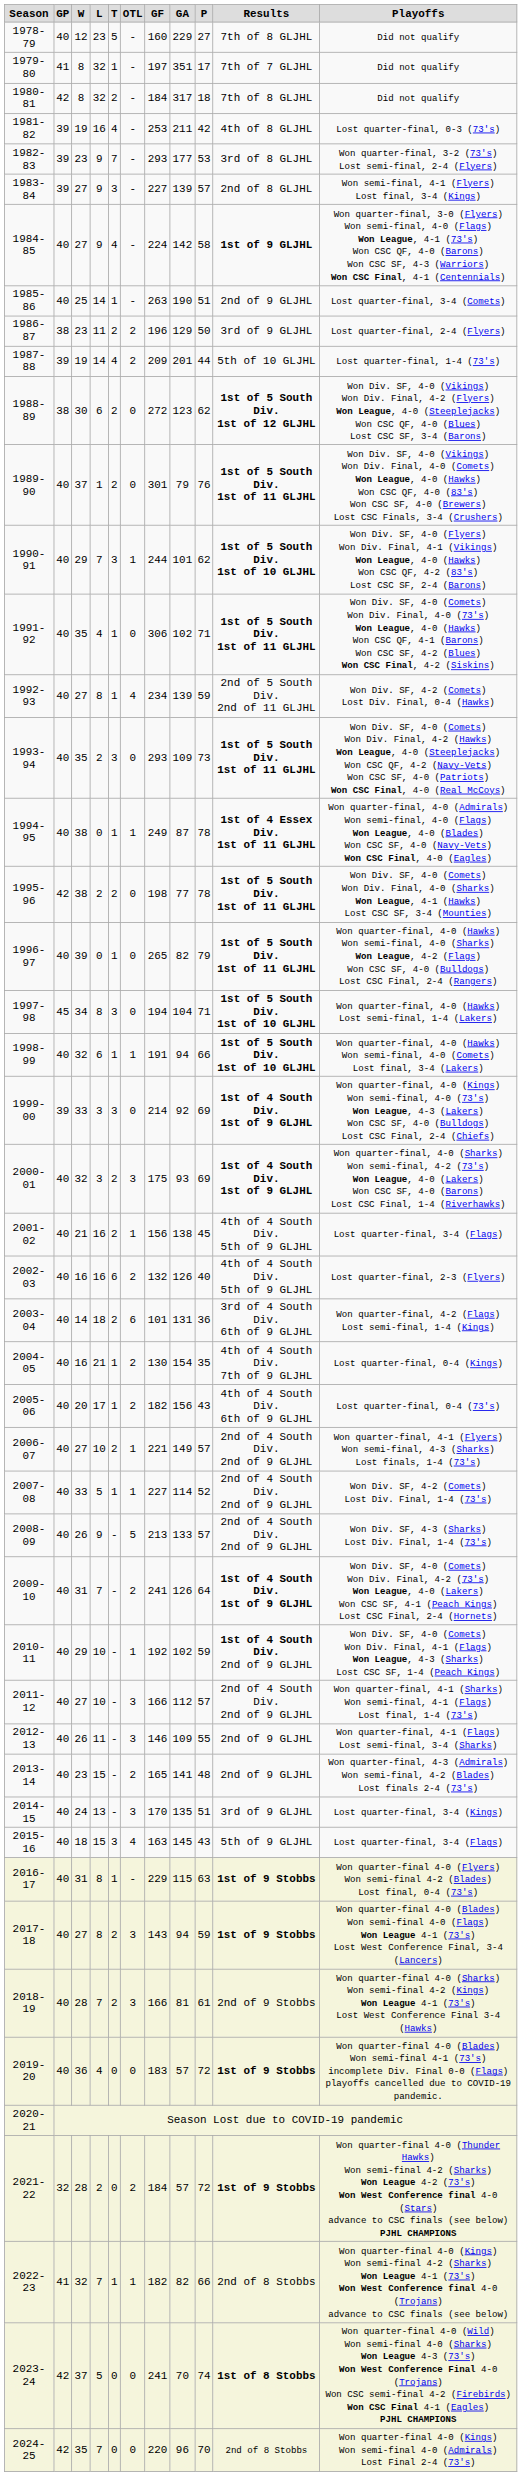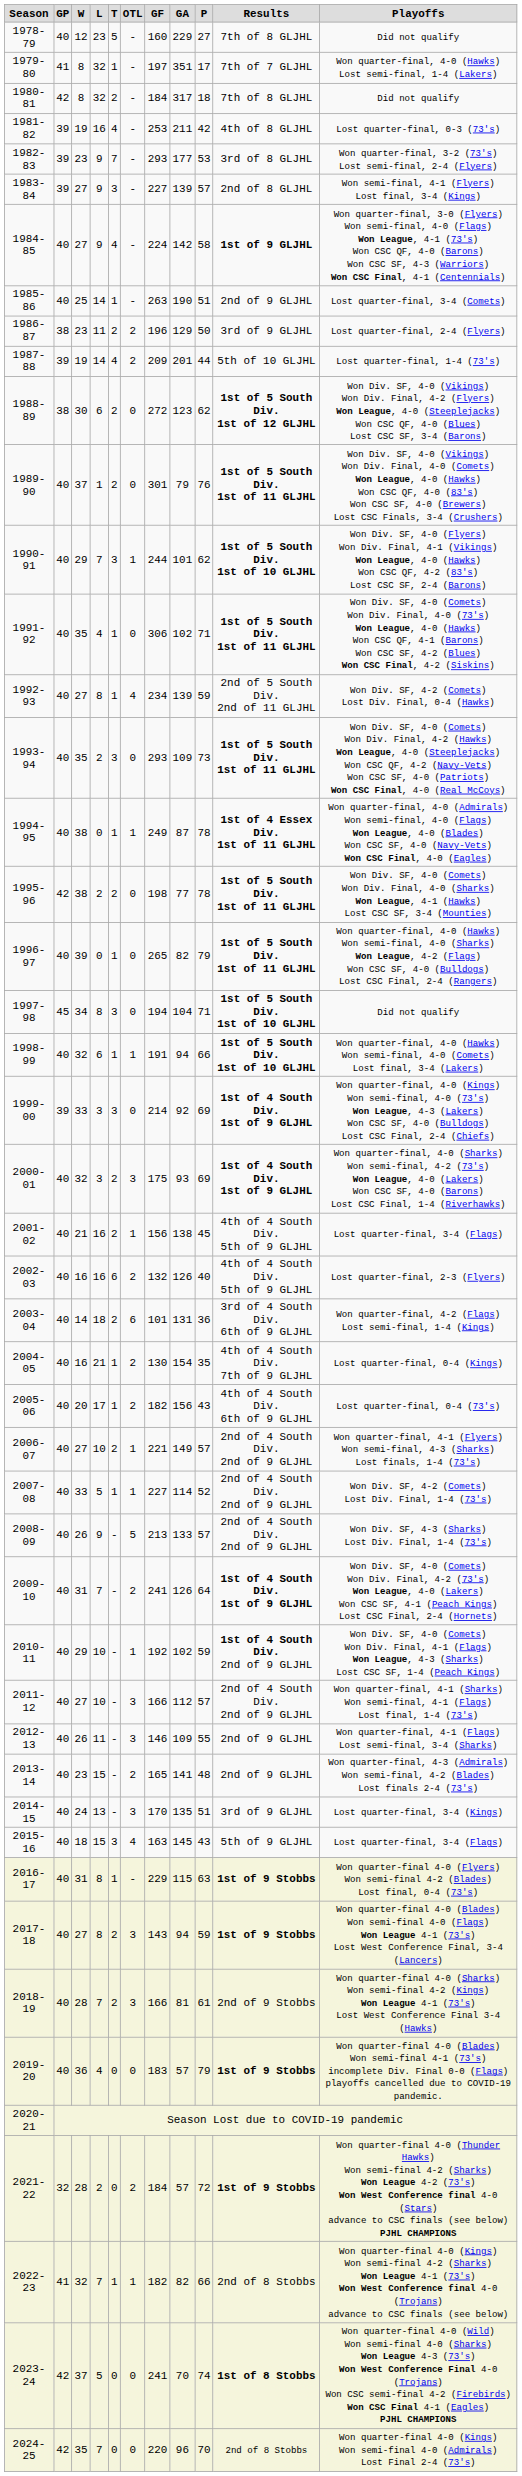1979-80 | Playoffs: Did not qualify -> Won quarter-final, 4-0 (Hawks) Lost semi-final, 1-4 (Lakers)
1997-98 | Playoffs: Won quarter-final, 4-0 (Hawks) Lost semi-final, 1-4 (Lakers) -> Did not qualify
2019-20 | P: 72 -> 79
